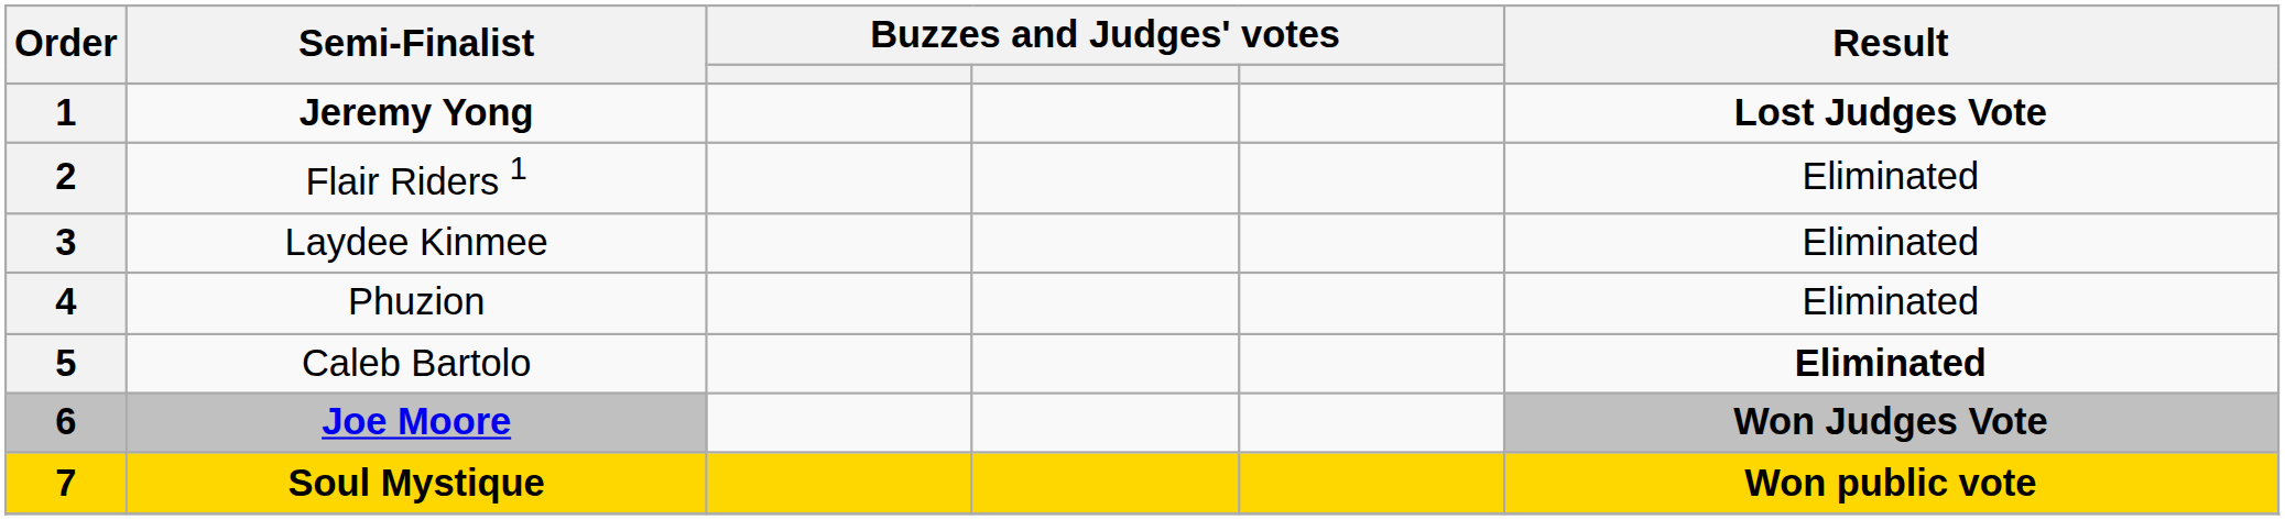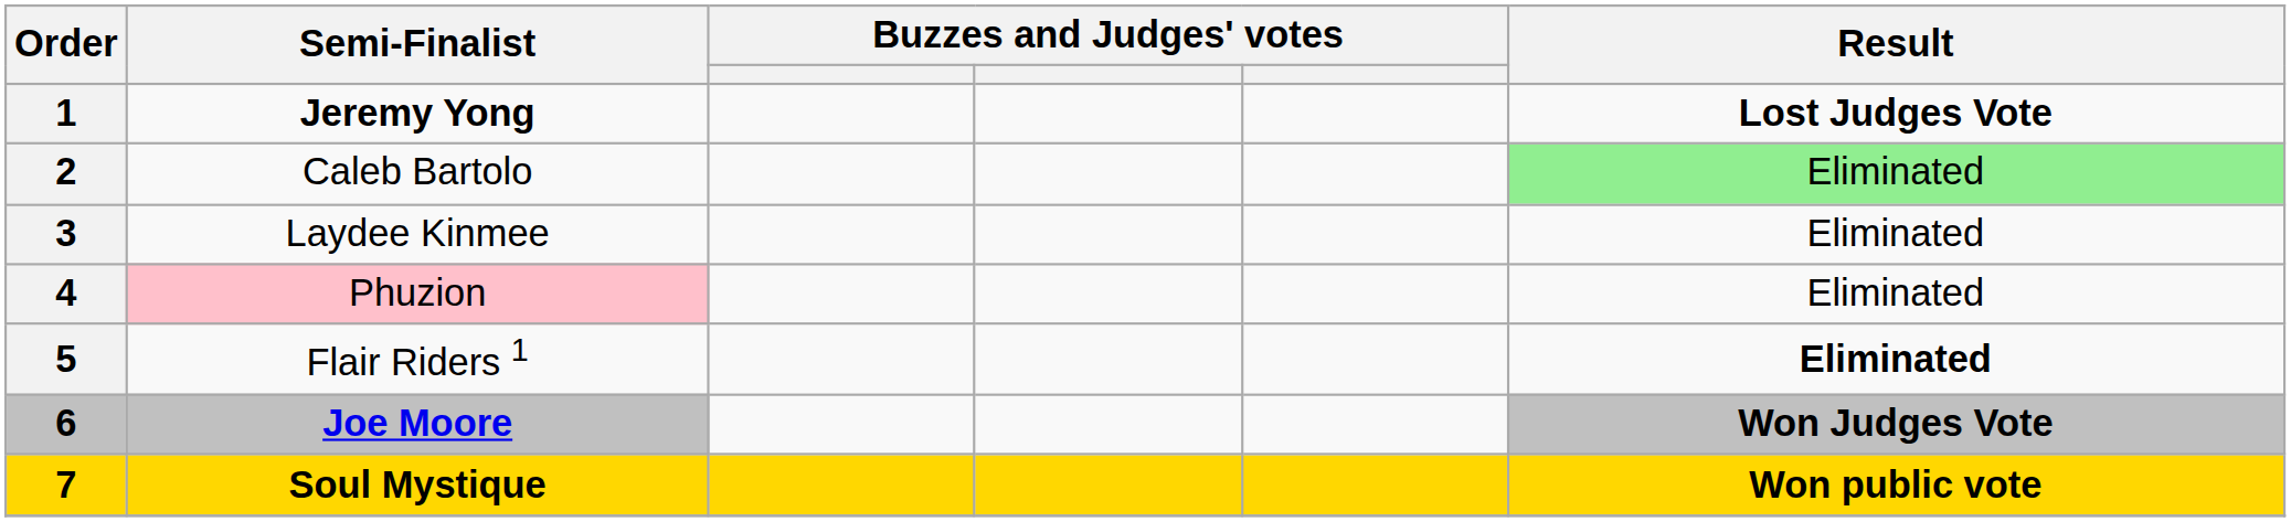2 | Semi-Finalist: Flair Riders 1 -> Caleb Bartolo
2 | Result: no background -> lightgreen background
4 | Semi-Finalist: no background -> pink background
5 | Semi-Finalist: Caleb Bartolo -> Flair Riders 1
